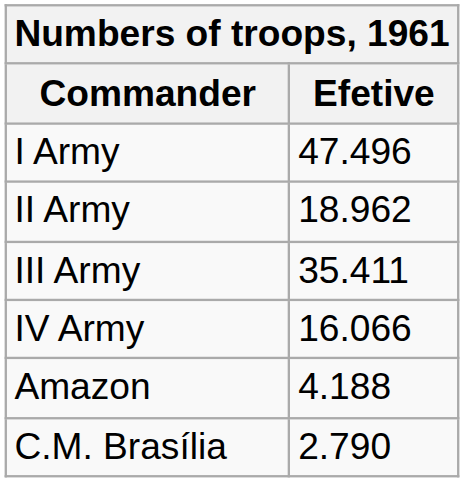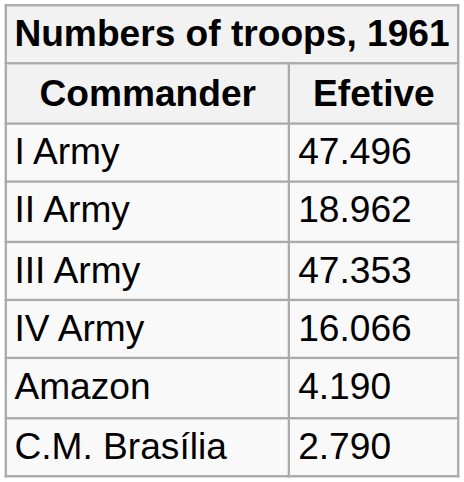III Army | Efetive: 35.411 -> 47.353
Amazon | Efetive: 4.188 -> 4.190
